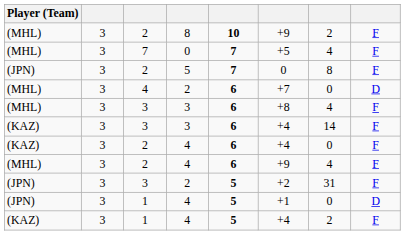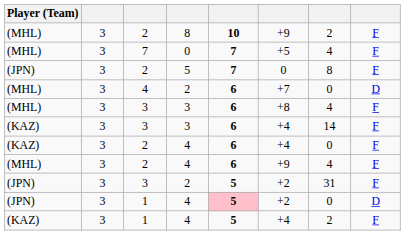(JPN) / 4 | column 5: no background -> pink background
(JPN) / 4 | column 6: +1 -> +2
